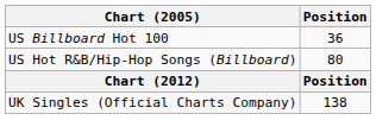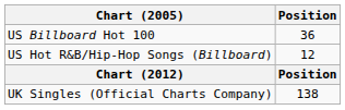US Hot R&B/Hip-Hop Songs (Billboard) | Position: 80 -> 12
